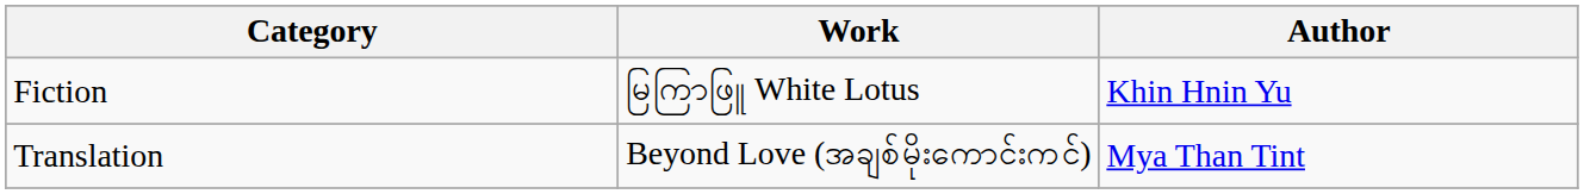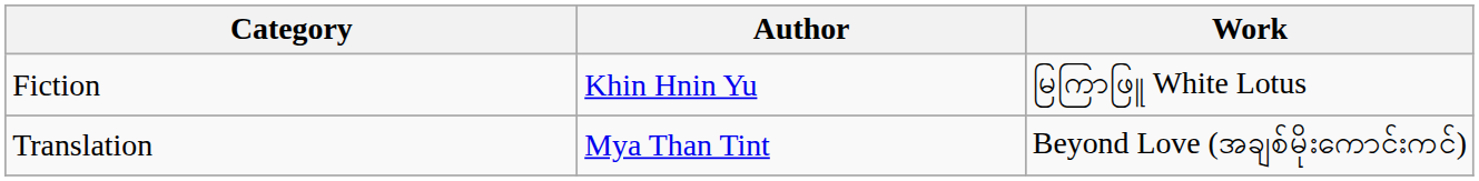columns swapped: Author <-> Work
